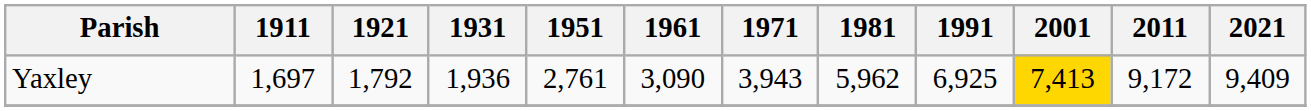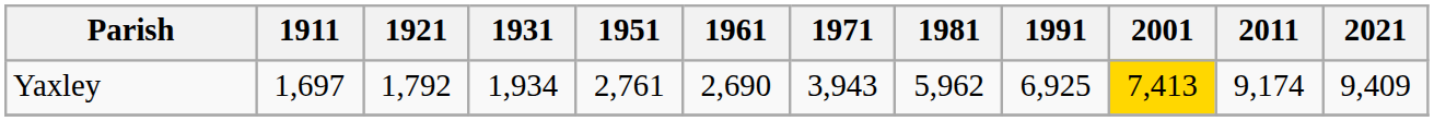Yaxley | 1931: 1,936 -> 1,934
Yaxley | 1961: 3,090 -> 2,690
Yaxley | 2011: 9,172 -> 9,174
